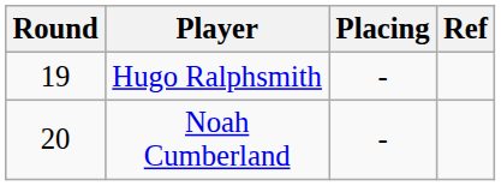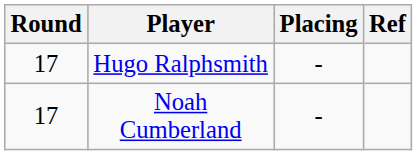Hugo Ralphsmith | Round: 19 -> 17
Noah Cumberland | Round: 20 -> 17
